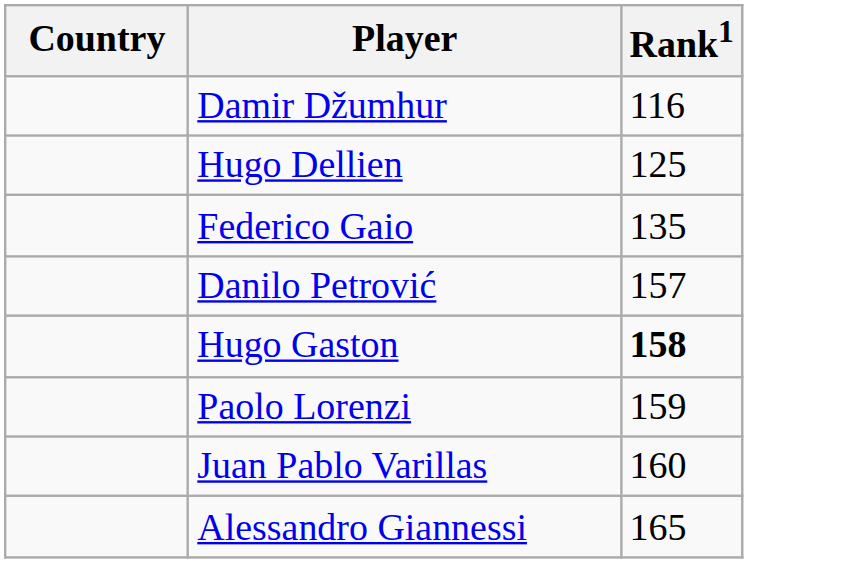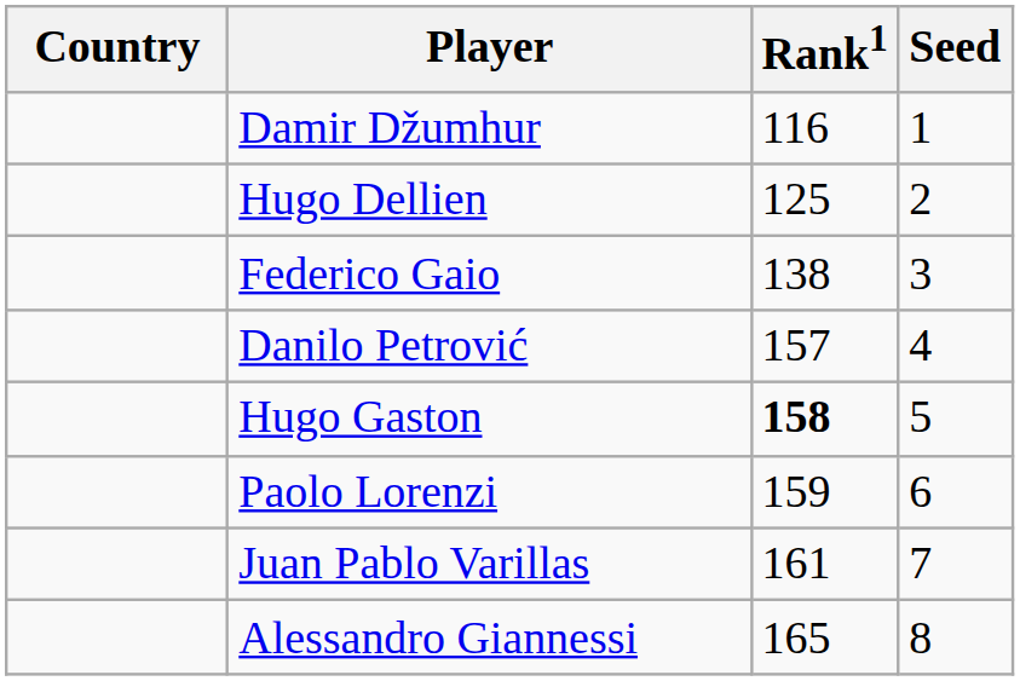+ column: Seed | 1 | 2 | 3 | 4 | 5 | 6 | 7 | 8
Federico Gaio | Rank1: 135 -> 138
Juan Pablo Varillas | Rank1: 160 -> 161
